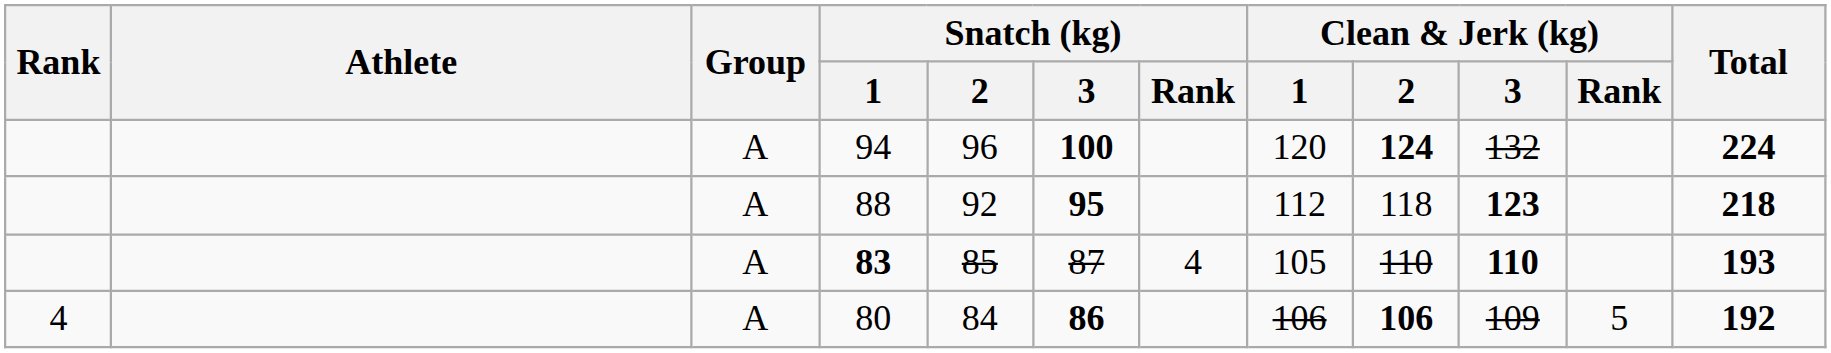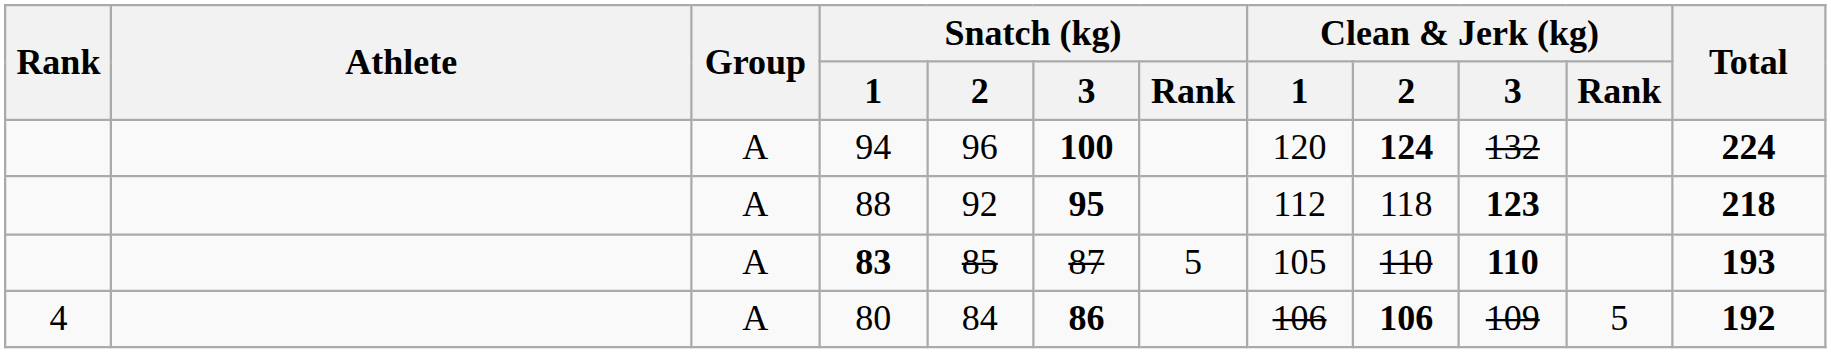83 | Snatch (kg) / Rank: 4 -> 5
